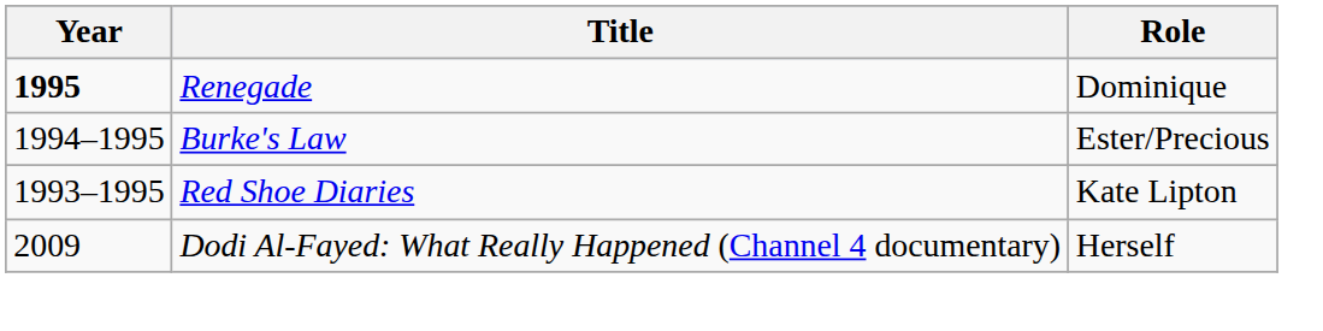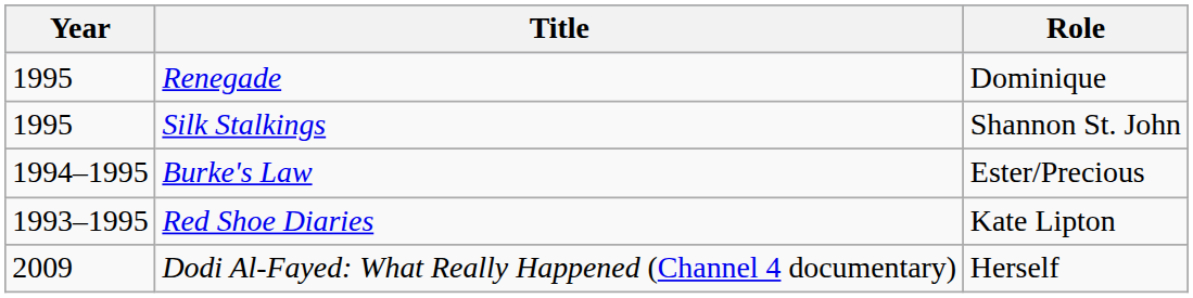Renegade | Year: bold -> normal
+ row: 1995 | Silk Stalkings | Shannon St. John
